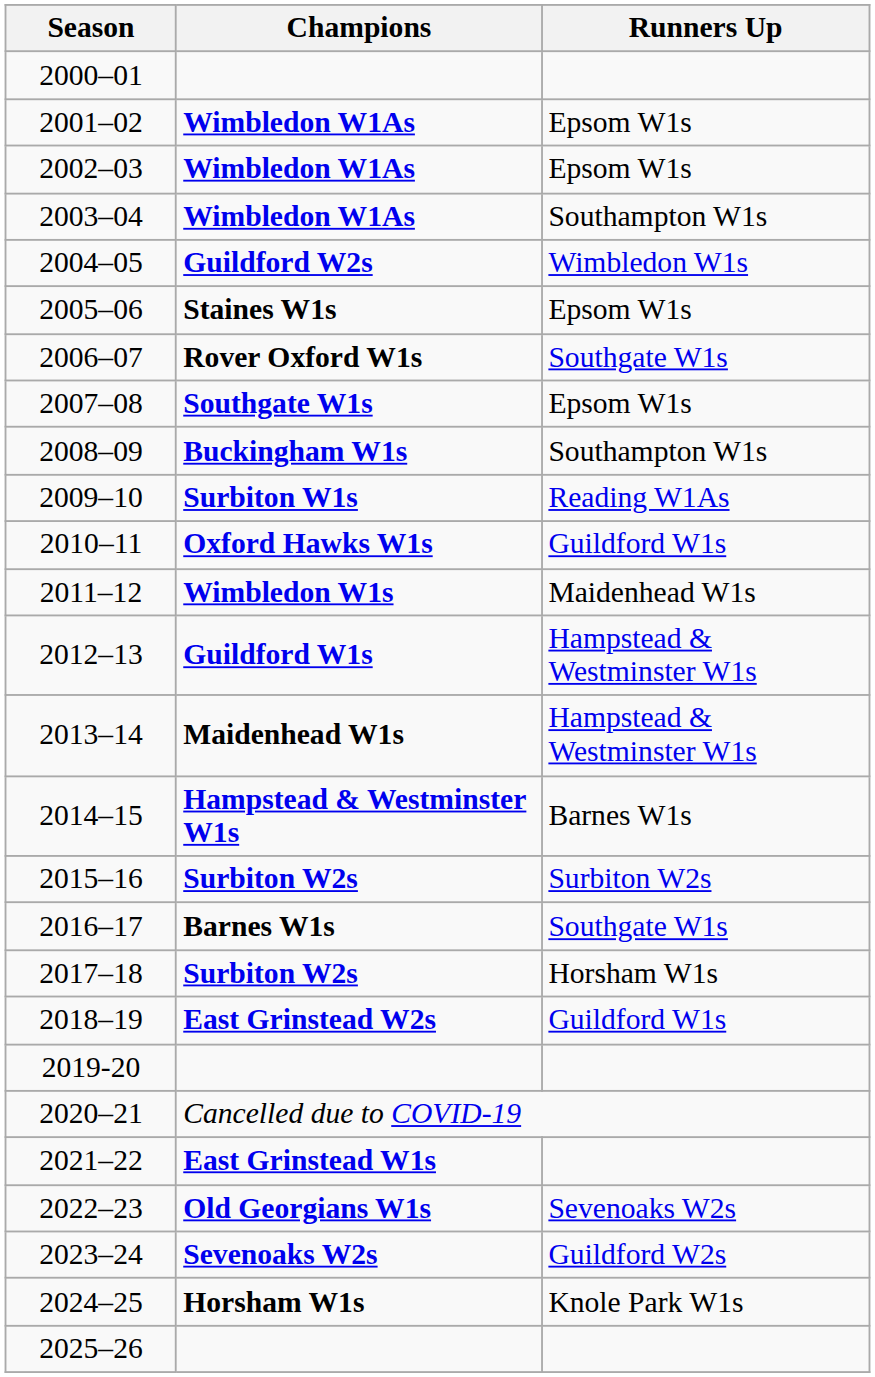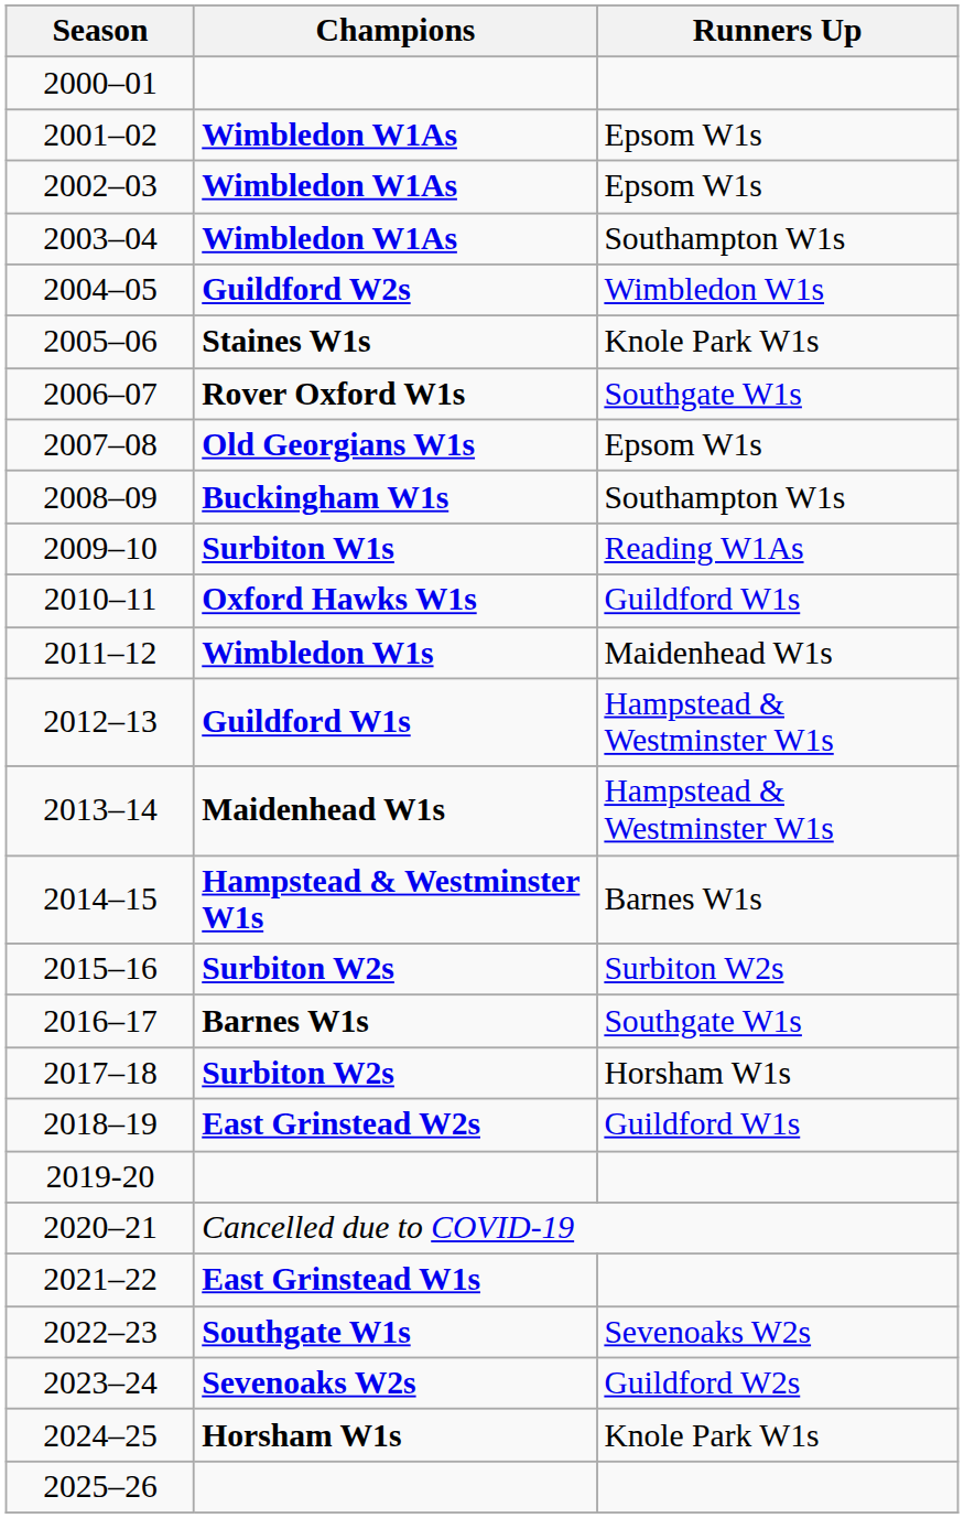2005–06 | Runners Up: Epsom W1s -> Knole Park W1s
2007–08 | Champions: Southgate W1s -> Old Georgians W1s
2022–23 | Champions: Old Georgians W1s -> Southgate W1s
